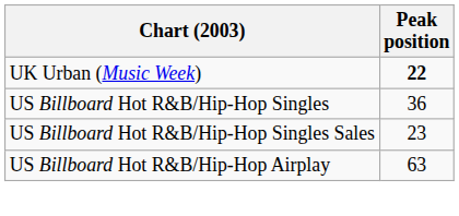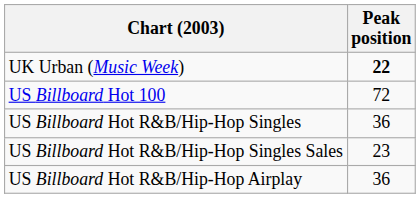+ row: US Billboard Hot 100 | 72
US Billboard Hot R&B/Hip-Hop Airplay | Peak position: 63 -> 36
